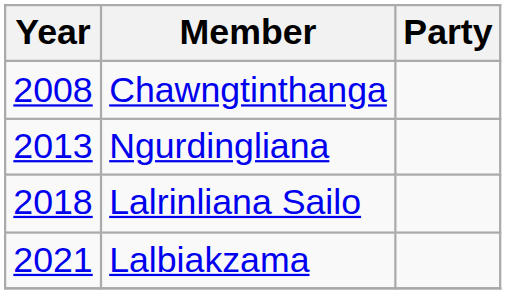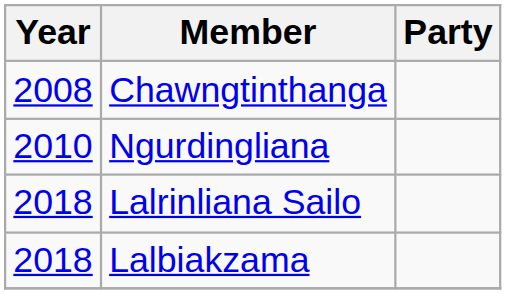Ngurdingliana | Year: 2013 -> 2010
Lalbiakzama | Year: 2021 -> 2018
